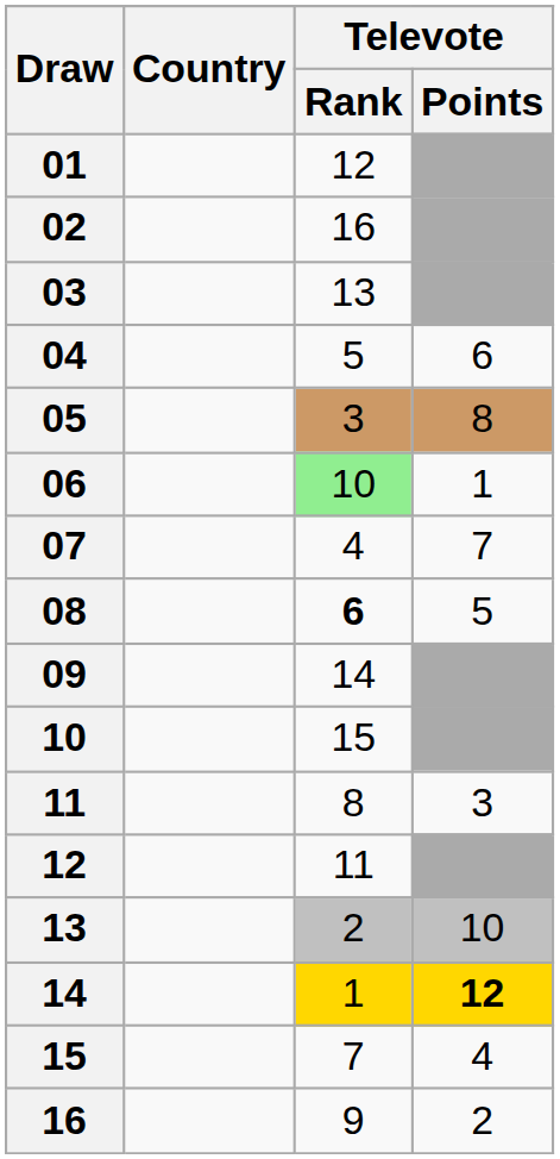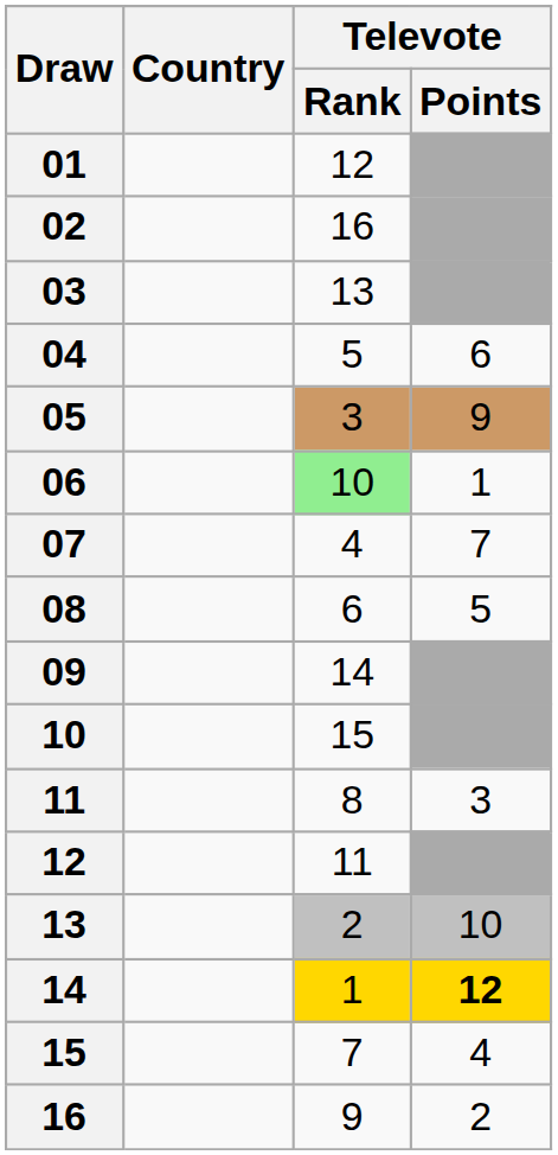05 | Televote / Points: 8 -> 9
08 | Televote / Rank: bold -> normal
